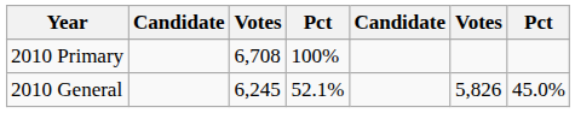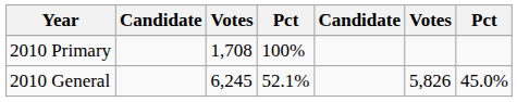2010 Primary | column 3: 6,708 -> 1,708
